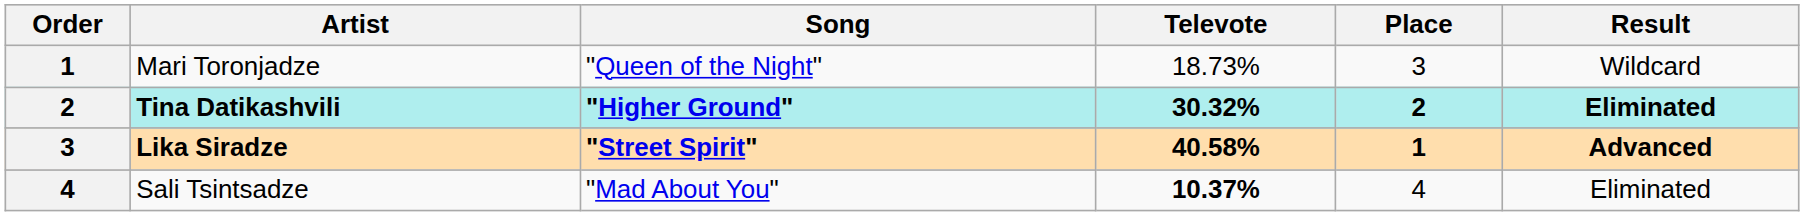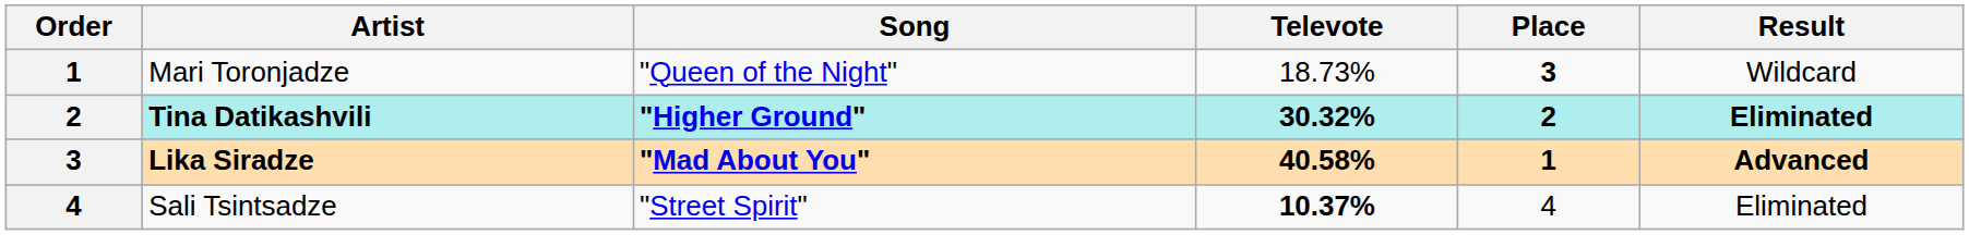Mari Toronjadze | Place: normal -> bold
Lika Siradze | Song: "Street Spirit" -> "Mad About You"
Sali Tsintsadze | Song: "Mad About You" -> "Street Spirit"
